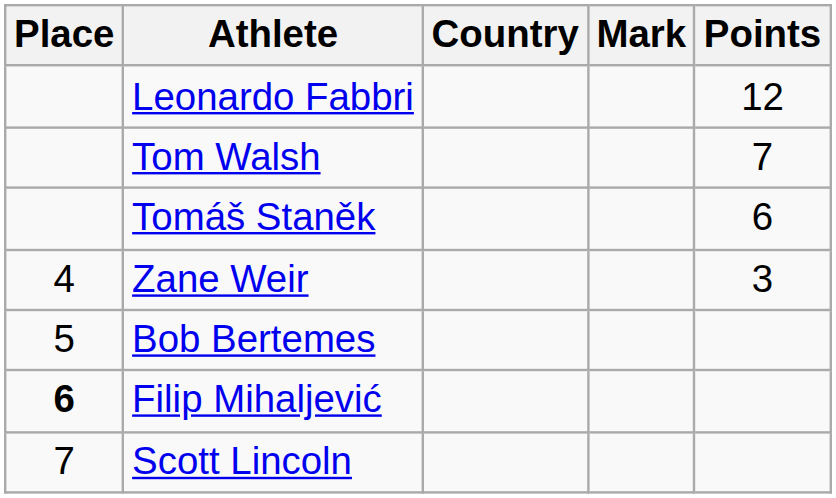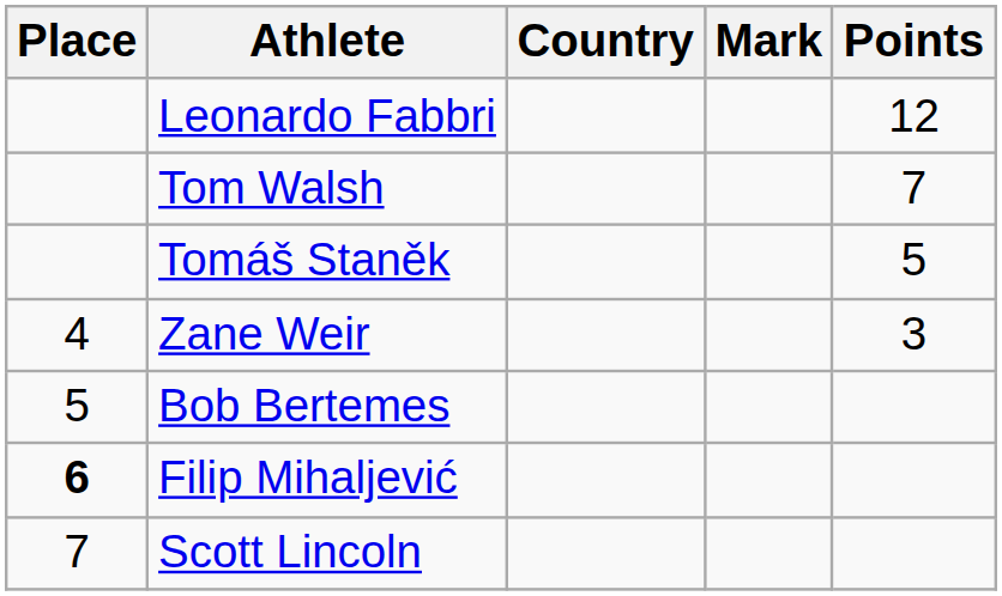Tomáš Staněk | Points: 6 -> 5
